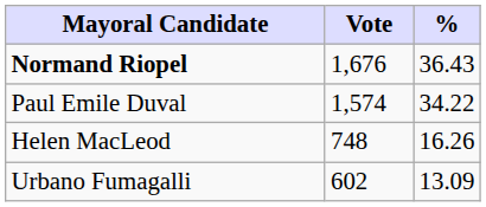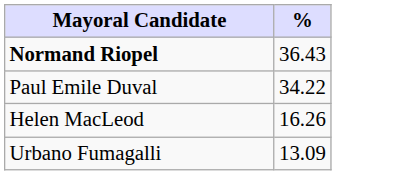- column: Vote | 1,676 | 1,574 | 748 | 602
